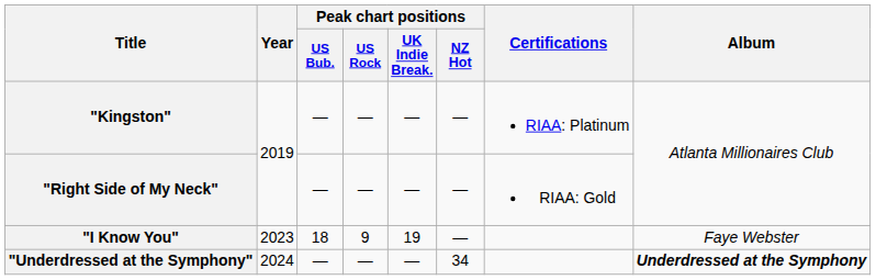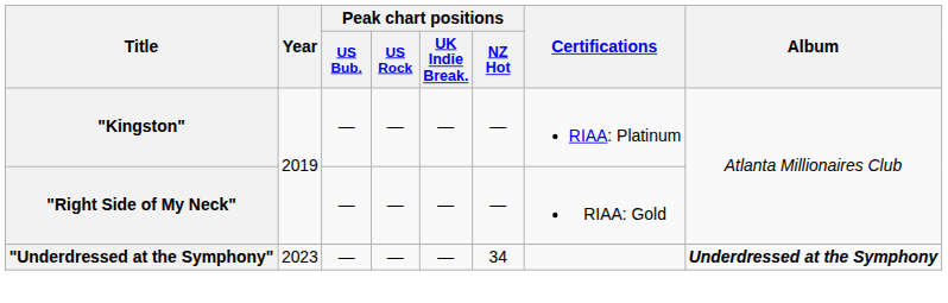- row: "I Know You" | 2023 | 18 | 9 | 19 | — | Faye Webster
"Underdressed at the Symphony" | Year: 2024 -> 2023
